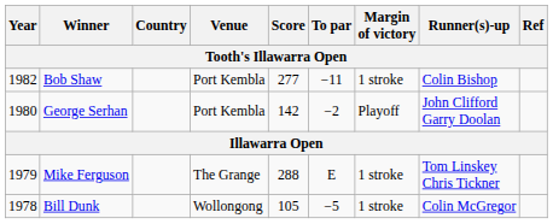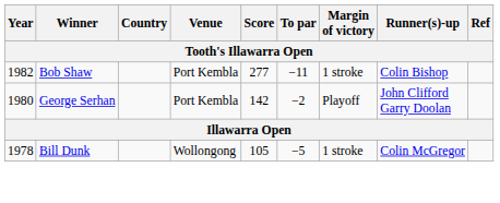- row: 1979 | Mike Ferguson | The Grange | 288 | E | 1 stroke | Tom Linskey Chris Tickner
